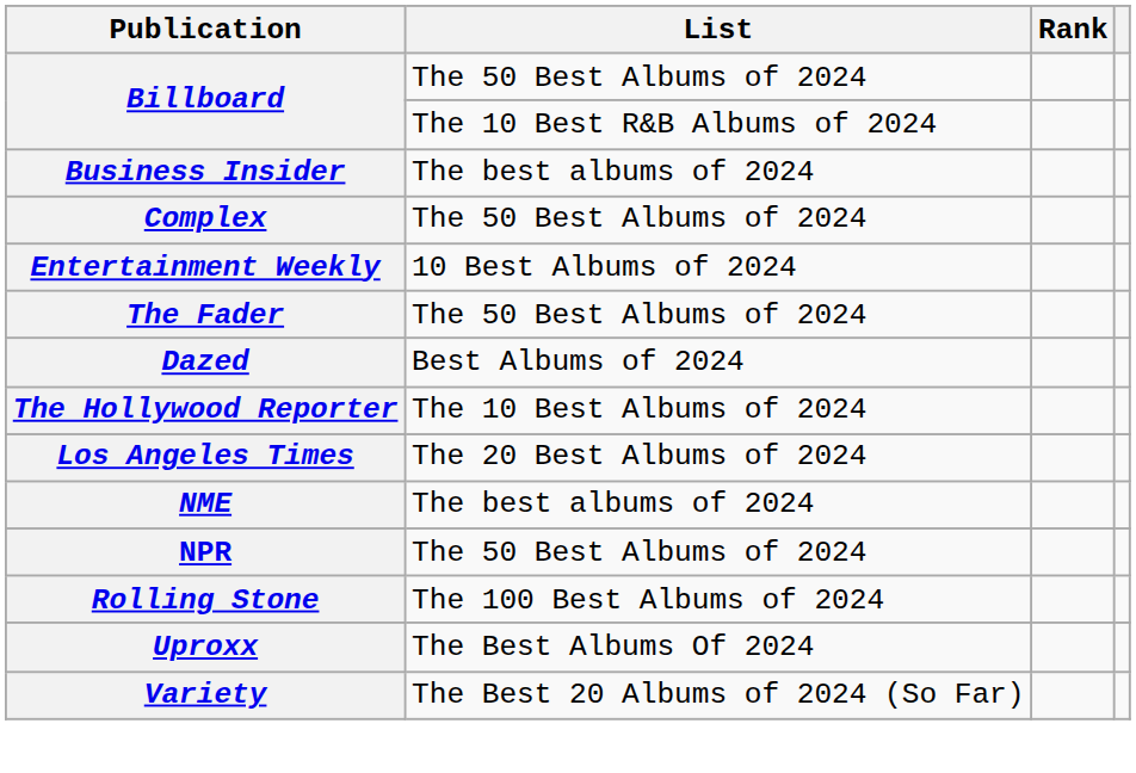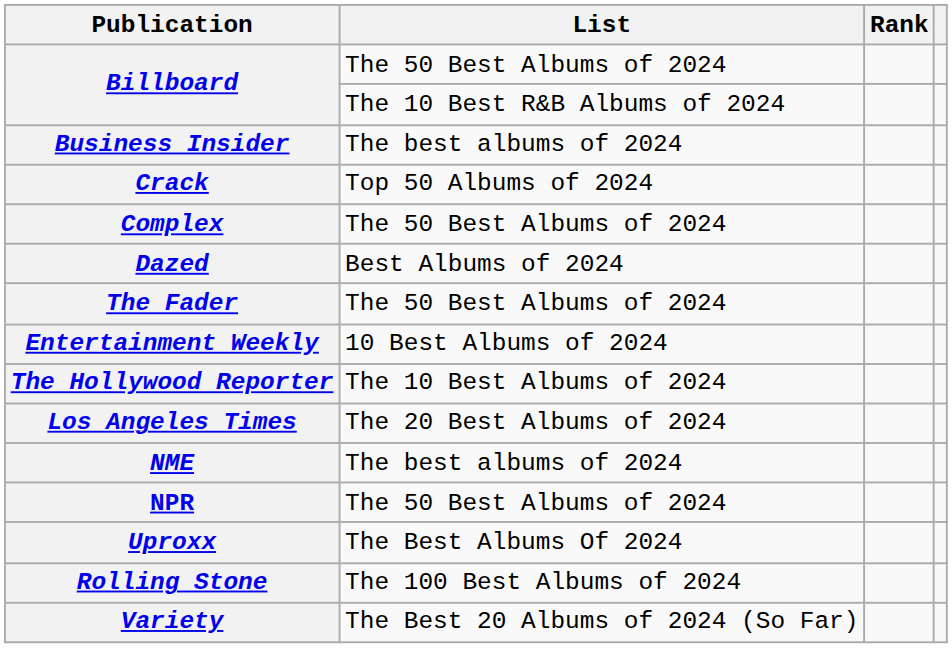+ row: Crack | Top 50 Albums of 2024
rows swapped: Entertainment Weekly <-> Dazed
rows swapped: Rolling Stone <-> Uproxx
